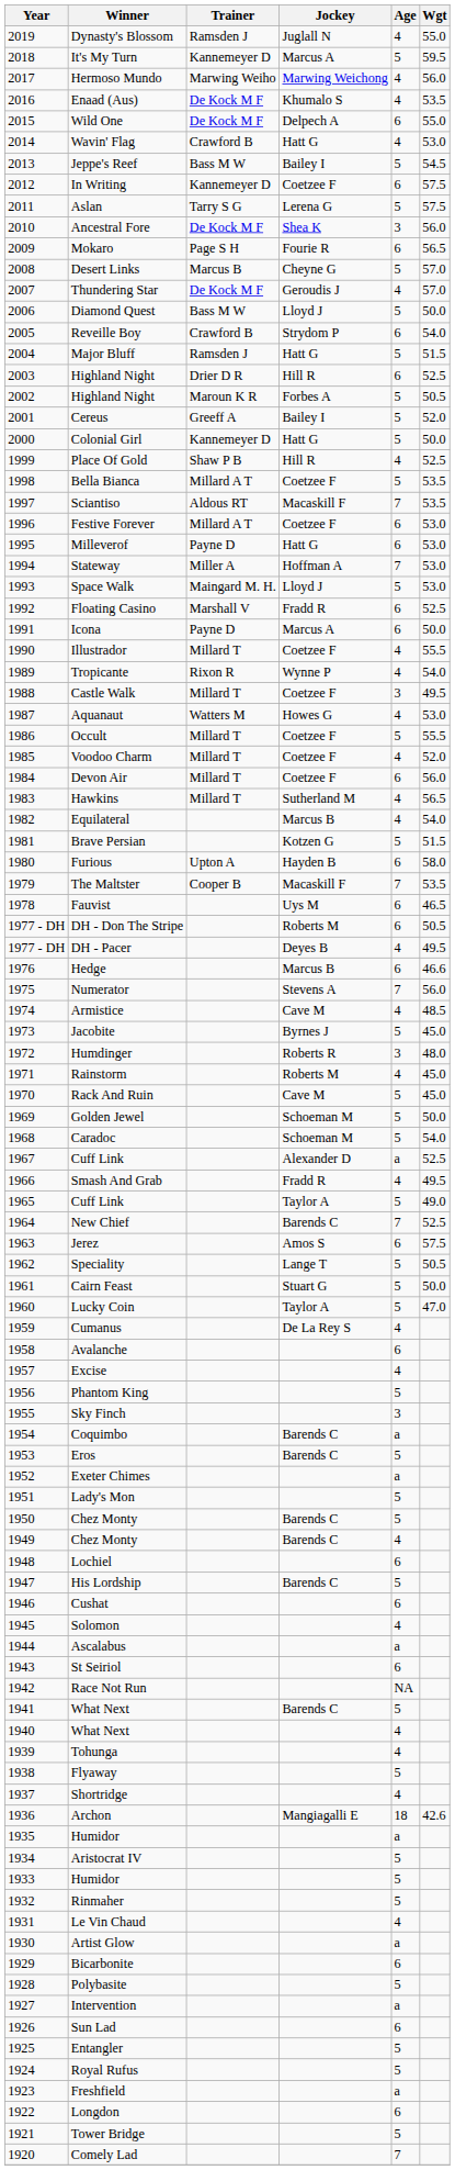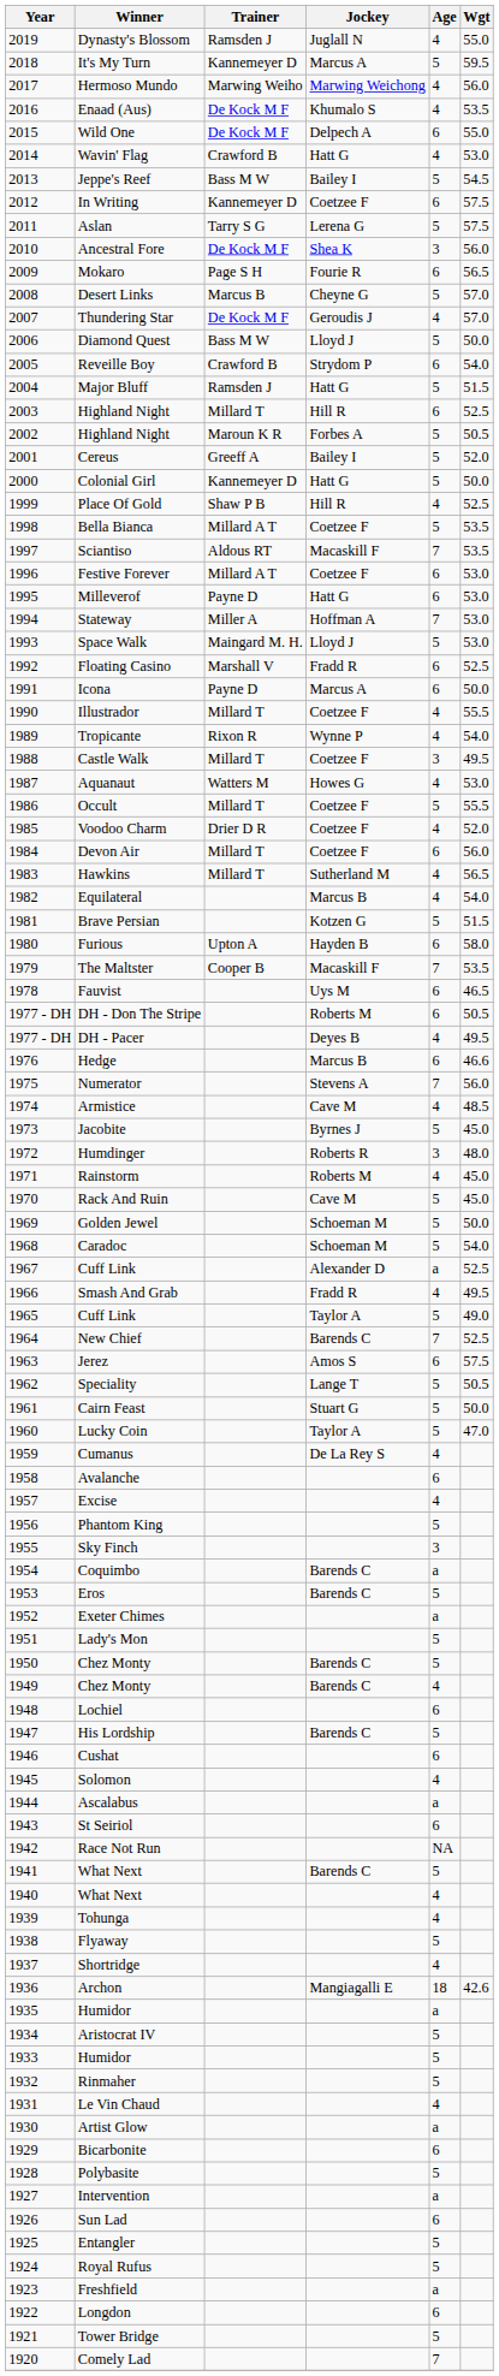2003 / Highland Night | Trainer: Drier D R -> Millard T
Voodoo Charm | Trainer: Millard T -> Drier D R
